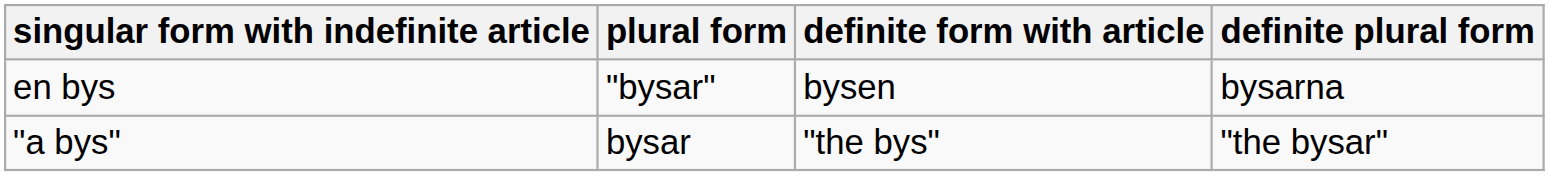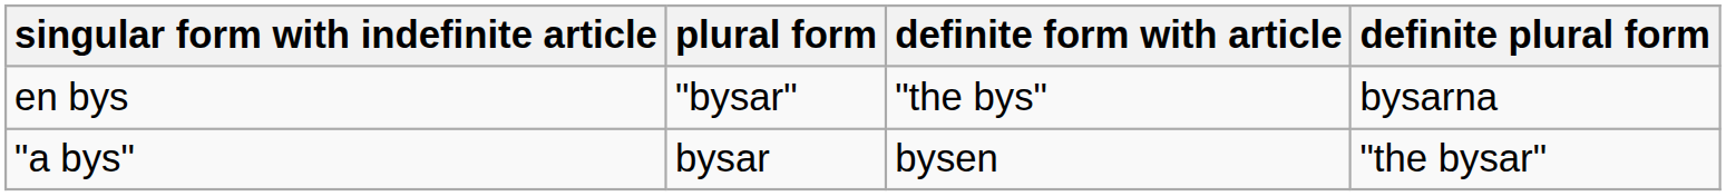en bys | definite form with article: bysen -> "the bys"
"a bys" | definite form with article: "the bys" -> bysen
